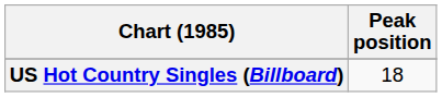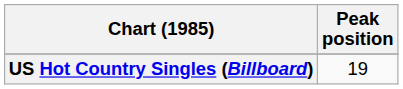US Hot Country Singles (Billboard) | Peak position: 18 -> 19
